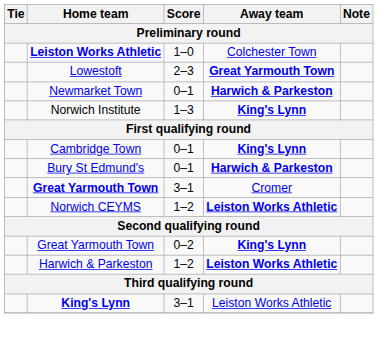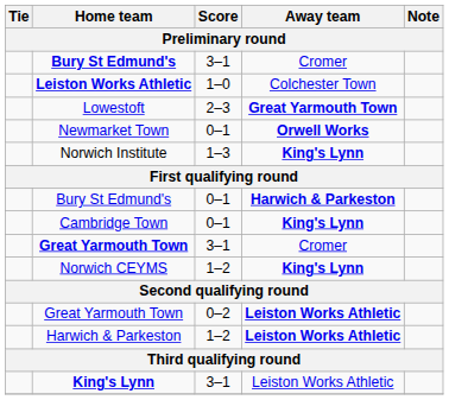+ row: Bury St Edmund's | 3–1 | Cromer
Newmarket Town | Away team: Harwich & Parkeston -> Orwell Works
rows swapped: Bury St Edmund's / 0–1 <-> Cambridge Town
Norwich CEYMS | Away team: Leiston Works Athletic -> King's Lynn
Great Yarmouth Town / 0–2 | Away team: King's Lynn -> Leiston Works Athletic
